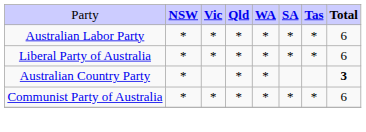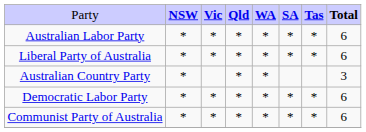Australian Country Party | column 8: bold -> normal
+ row: Democratic Labor Party | * | * | * | * | * | * | 6
